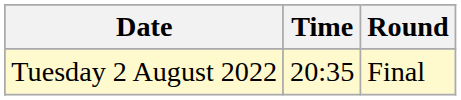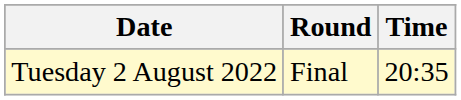columns swapped: Time <-> Round
